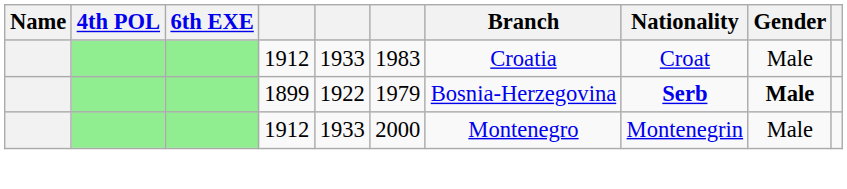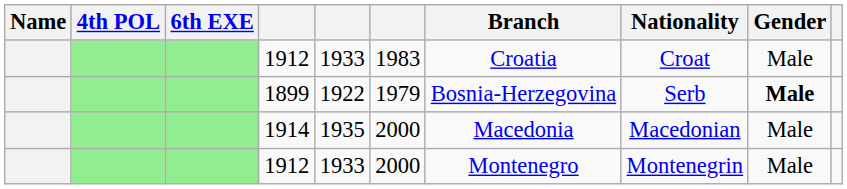1899 | Nationality: bold -> normal
+ row: 1914 | 1935 | 2000 | Macedonia | Macedonian | Male
